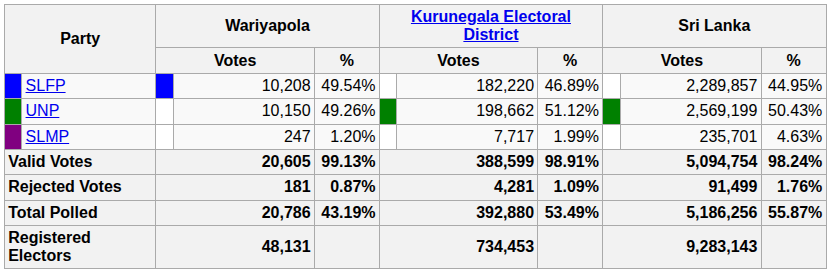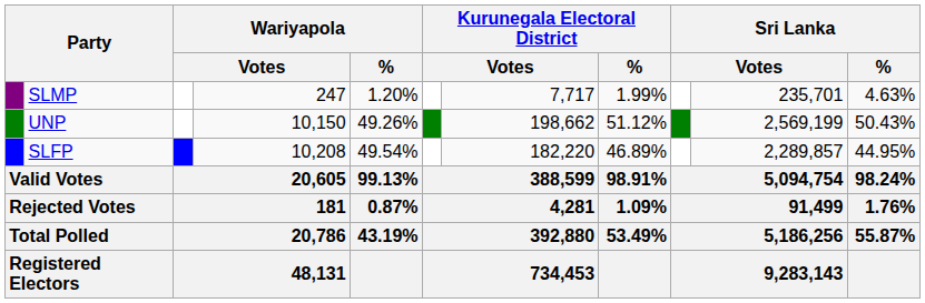rows swapped: SLFP <-> SLMP
